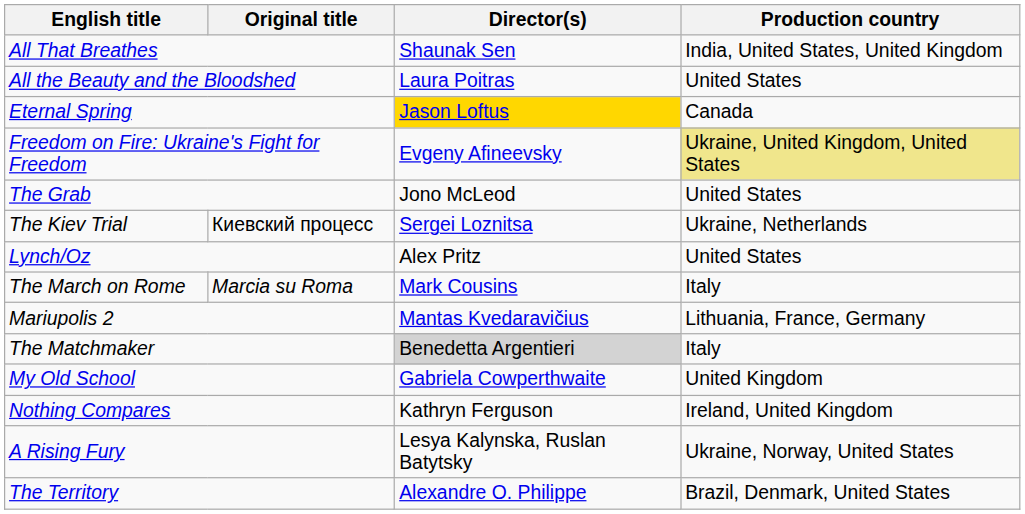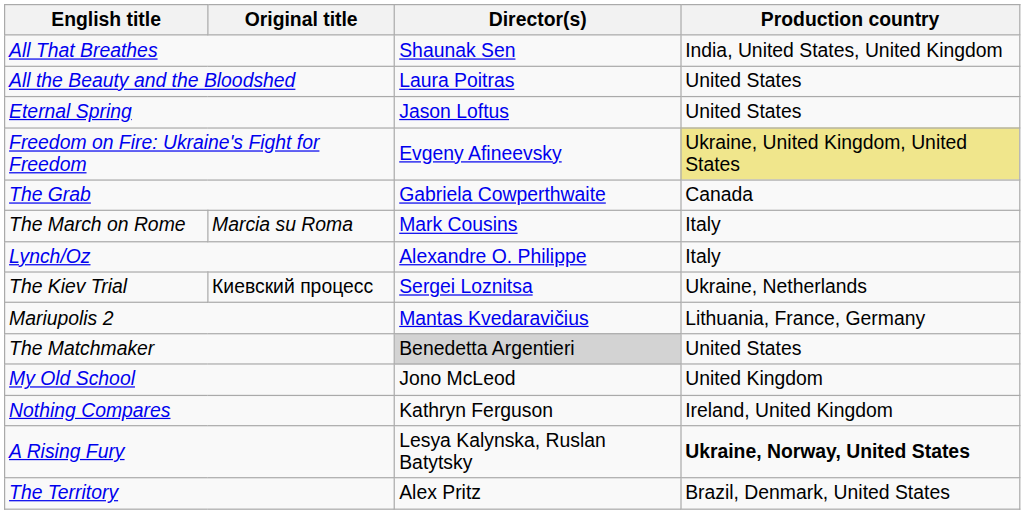Eternal Spring | Director(s): gold background -> no background
Eternal Spring | Production country: Canada -> United States
The Grab | Director(s): Jono McLeod -> Gabriela Cowperthwaite
The Grab | Production country: United States -> Canada
rows swapped: The Kiev Trial <-> The March on Rome
Lynch/Oz | Director(s): Alex Pritz -> Alexandre O. Philippe
Lynch/Oz | Production country: United States -> Italy
The Matchmaker | Production country: Italy -> United States
My Old School | Director(s): Gabriela Cowperthwaite -> Jono McLeod
A Rising Fury | Production country: normal -> bold
The Territory | Director(s): Alexandre O. Philippe -> Alex Pritz
